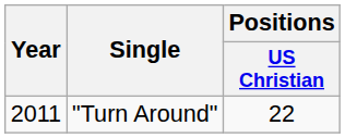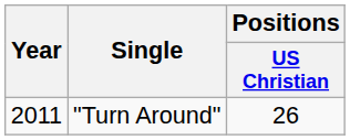"Turn Around" | Positions / US Christian: 22 -> 26
